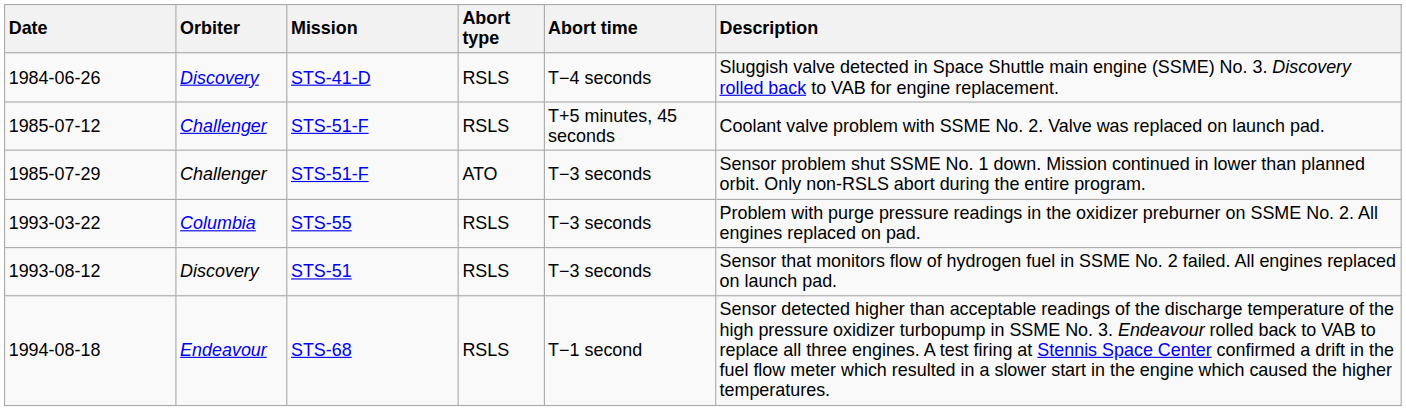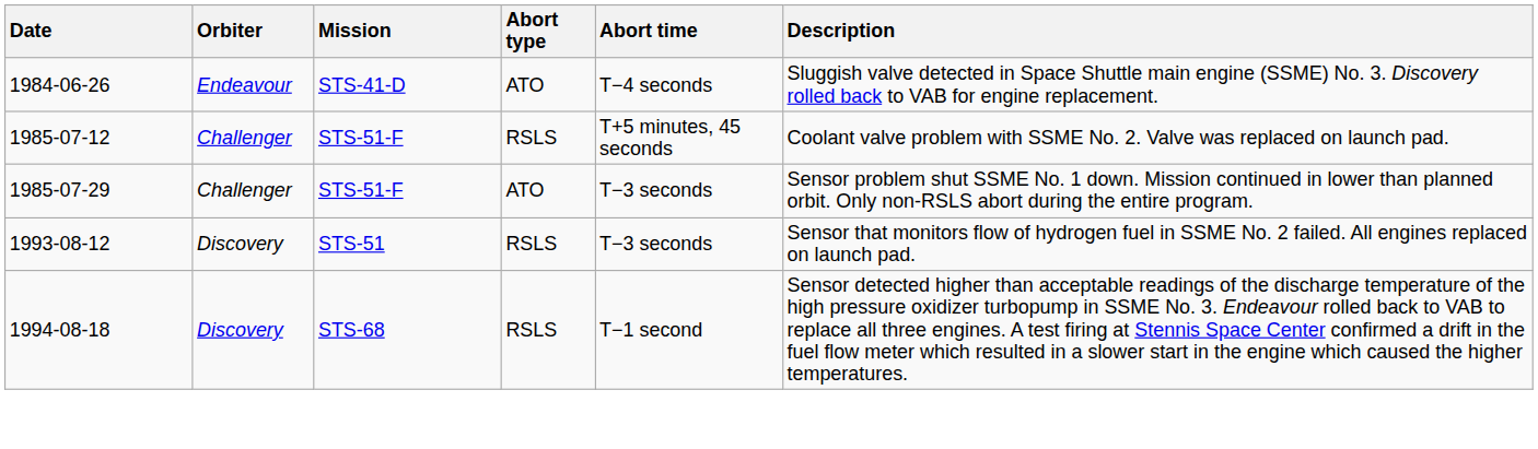1984-06-26 | Orbiter: Discovery -> Endeavour
1984-06-26 | Abort type: RSLS -> ATO
- row: 1993-03-22 | Columbia | STS-55 | RSLS | T−3 seconds | Problem with purge pressure readings in the oxidizer preburner on SSME No. 2. All engines replaced on pad.
1994-08-18 | Orbiter: Endeavour -> Discovery
